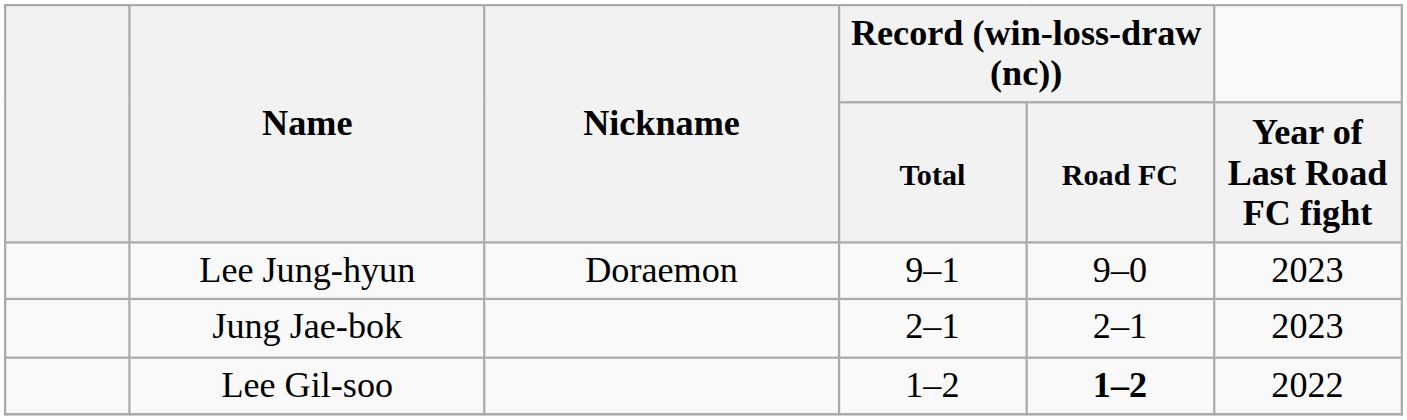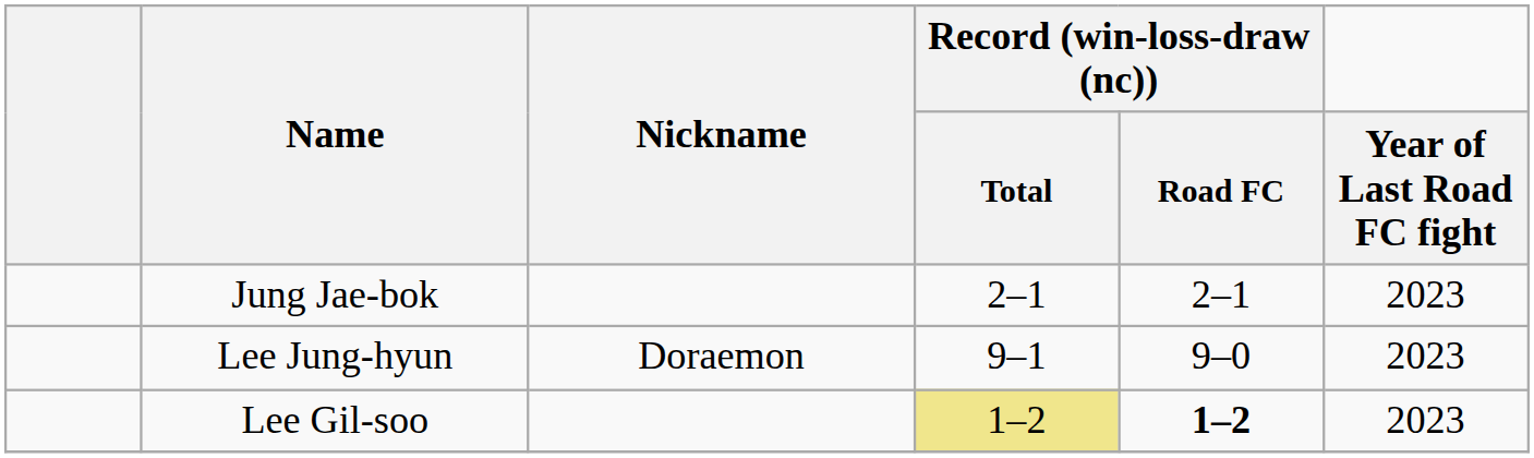rows swapped: Lee Jung-hyun <-> Jung Jae-bok
Lee Gil-soo | Record (win-loss-draw (nc)) / Total: no background -> khaki background
Lee Gil-soo | Year of Last Road FC fight: 2022 -> 2023
